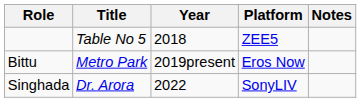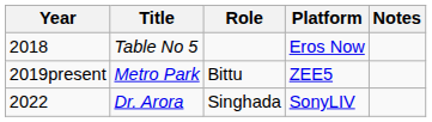columns swapped: Year <-> Role
Table No 5 | Platform: ZEE5 -> Eros Now
Metro Park | Platform: Eros Now -> ZEE5
